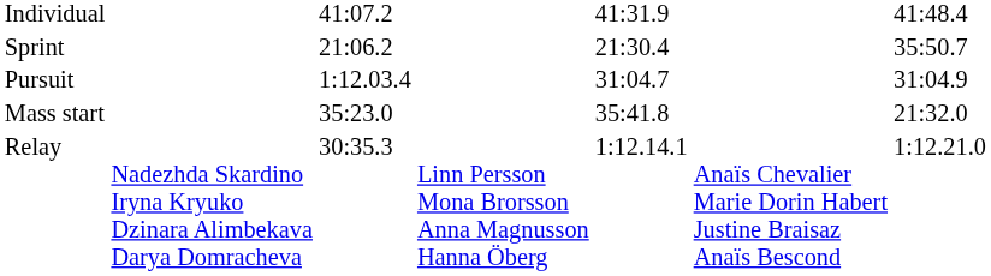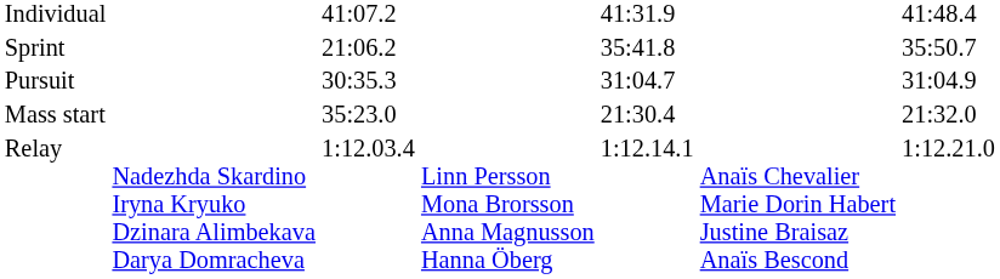Sprint | column 5: 21:30.4 -> 35:41.8
Pursuit | column 3: 1:12.03.4 -> 30:35.3
Mass start | column 5: 35:41.8 -> 21:30.4
Relay | column 3: 30:35.3 -> 1:12.03.4
